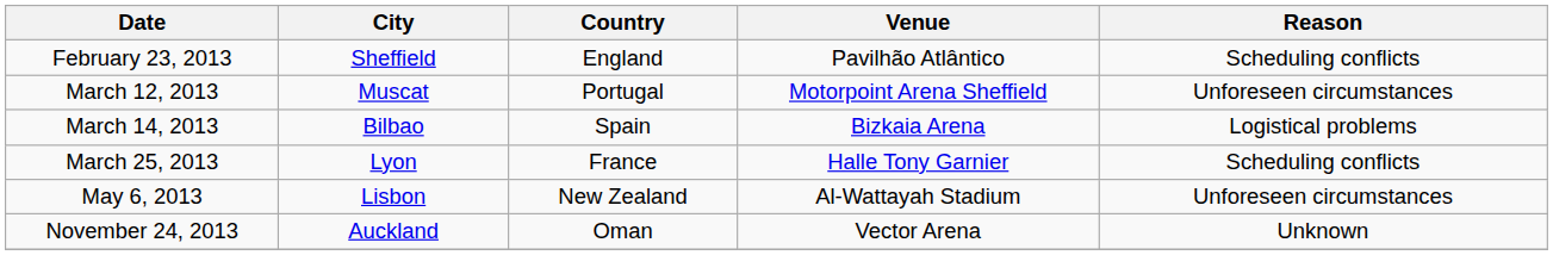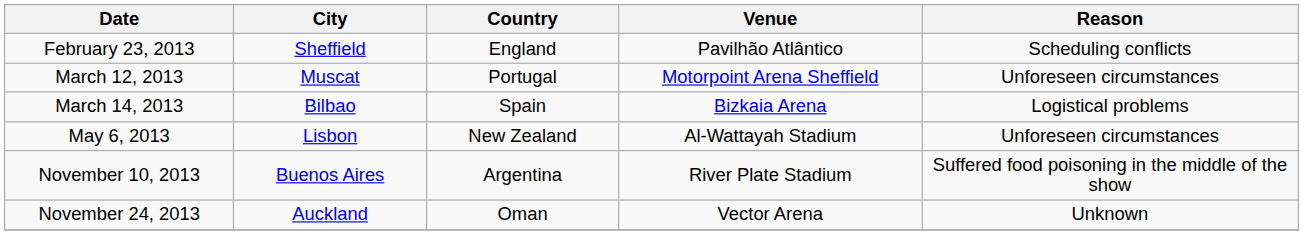- row: March 25, 2013 | Lyon | France | Halle Tony Garnier | Scheduling conflicts
+ row: November 10, 2013 | Buenos Aires | Argentina | River Plate Stadium | Suffered food poisoning in the middle of the show
